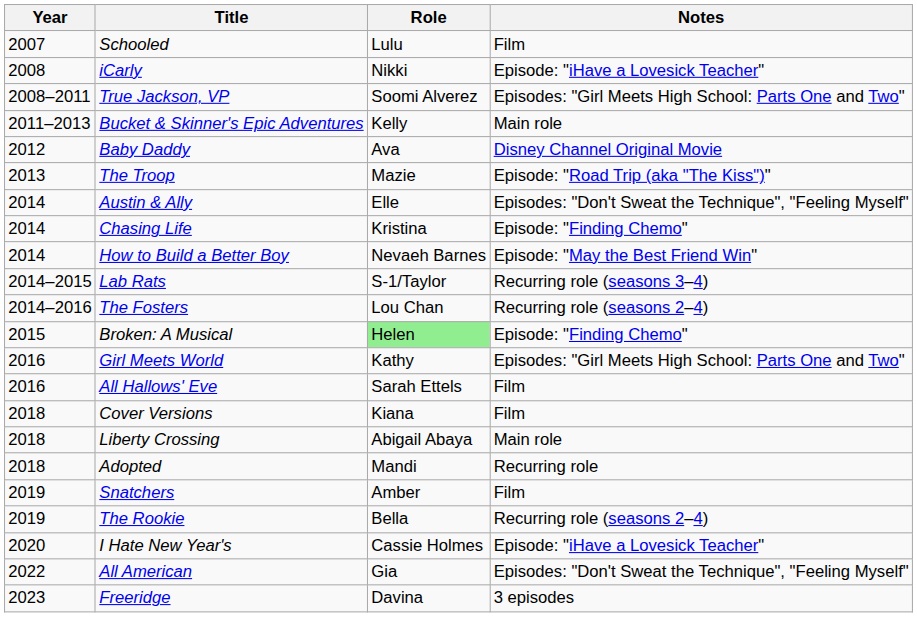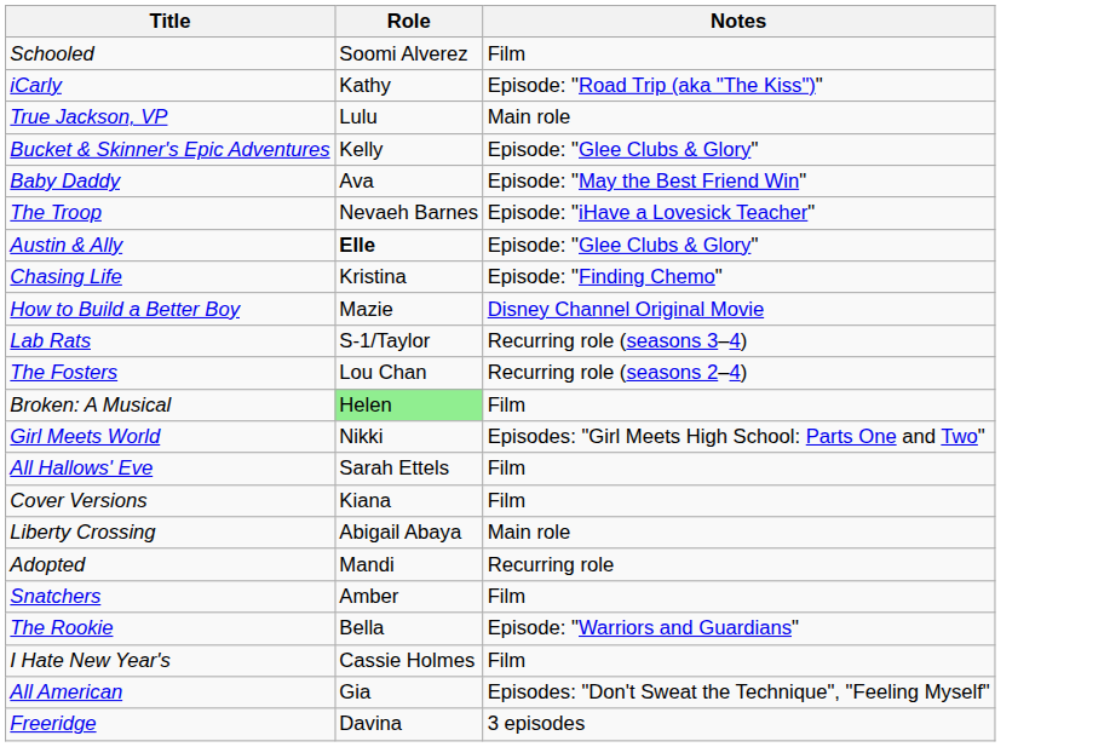- column: Year | 2007 | 2008 | 2008–2011 | 2011–2013 | 2012 | 2013 | 2014 | 2014 | 2014 | 2014–2015 | 2014–2016 | 2015 | 2016 | 2016 | 2018 | 2018 | 2018 | 2019 | 2019 | 2020 | 2022 | 2023
Schooled | Role: Lulu -> Soomi Alverez
iCarly | Role: Nikki -> Kathy
iCarly | Notes: Episode: "iHave a Lovesick Teacher" -> Episode: "Road Trip (aka "The Kiss")"
True Jackson, VP | Role: Soomi Alverez -> Lulu
True Jackson, VP | Notes: Episodes: "Girl Meets High School: Parts One and Two" -> Main role
Bucket & Skinner's Epic Adventures | Notes: Main role -> Episode: "Glee Clubs & Glory"
Baby Daddy | Notes: Disney Channel Original Movie -> Episode: "May the Best Friend Win"
The Troop | Role: Mazie -> Nevaeh Barnes
The Troop | Notes: Episode: "Road Trip (aka "The Kiss")" -> Episode: "iHave a Lovesick Teacher"
Austin & Ally | Role: normal -> bold
Austin & Ally | Notes: Episodes: "Don't Sweat the Technique", "Feeling Myself" -> Episode: "Glee Clubs & Glory"
How to Build a Better Boy | Role: Nevaeh Barnes -> Mazie
How to Build a Better Boy | Notes: Episode: "May the Best Friend Win" -> Disney Channel Original Movie
Broken: A Musical | Notes: Episode: "Finding Chemo" -> Film
Girl Meets World | Role: Kathy -> Nikki
The Rookie | Notes: Recurring role (seasons 2–4) -> Episode: "Warriors and Guardians"
I Hate New Year's | Notes: Episode: "iHave a Lovesick Teacher" -> Film
